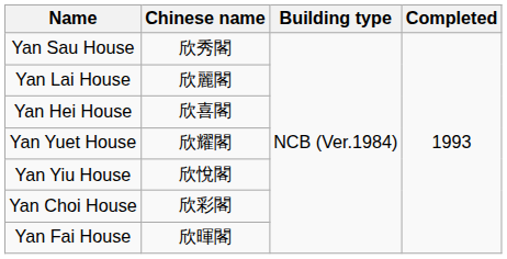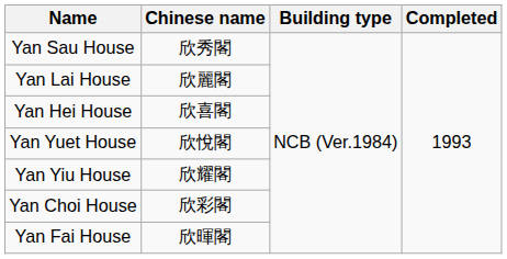Yan Yuet House | Chinese name: 欣耀閣 -> 欣悅閣
Yan Yiu House | Chinese name: 欣悅閣 -> 欣耀閣
